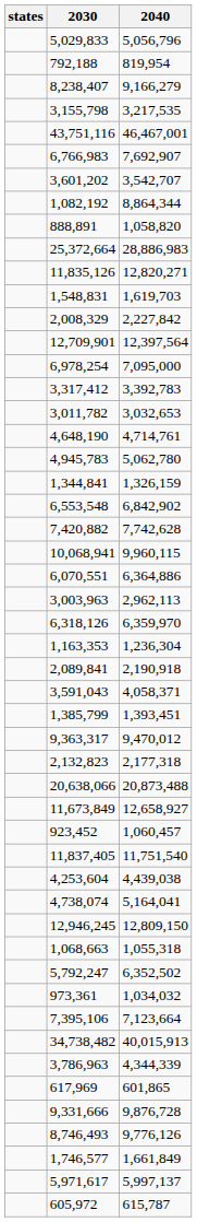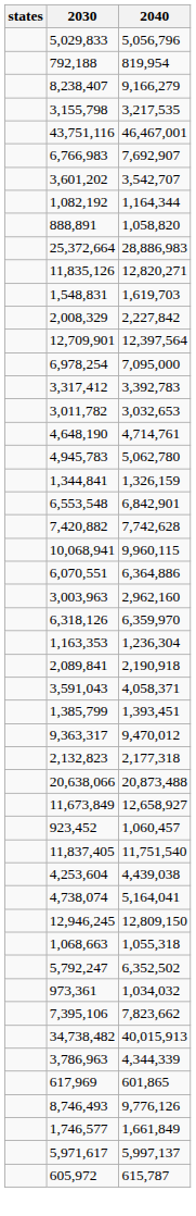1,082,192 | 2040: 8,864,344 -> 1,164,344
6,553,548 | 2040: 6,842,902 -> 6,842,901
3,003,963 | 2040: 2,962,113 -> 2,962,160
7,395,106 | 2040: 7,123,664 -> 7,823,662
- row: 9,331,666 | 9,876,728
